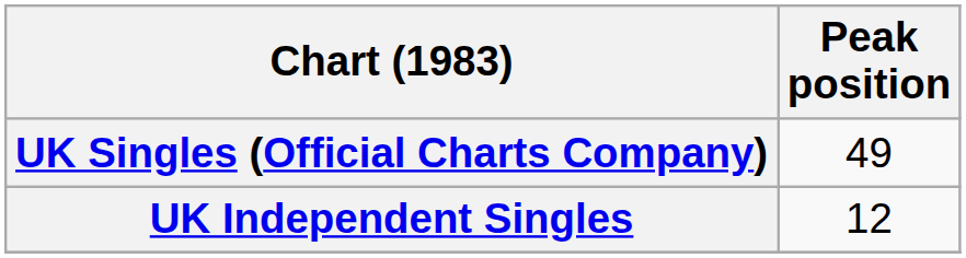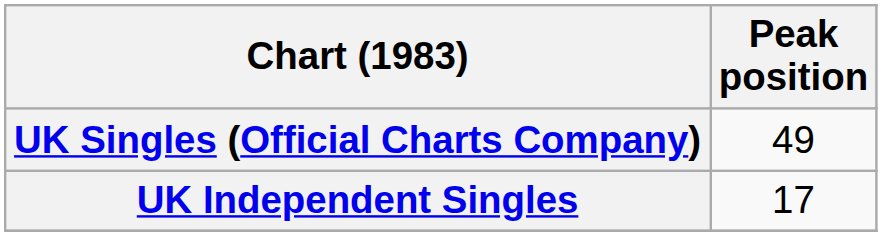UK Independent Singles | Peak position: 12 -> 17
